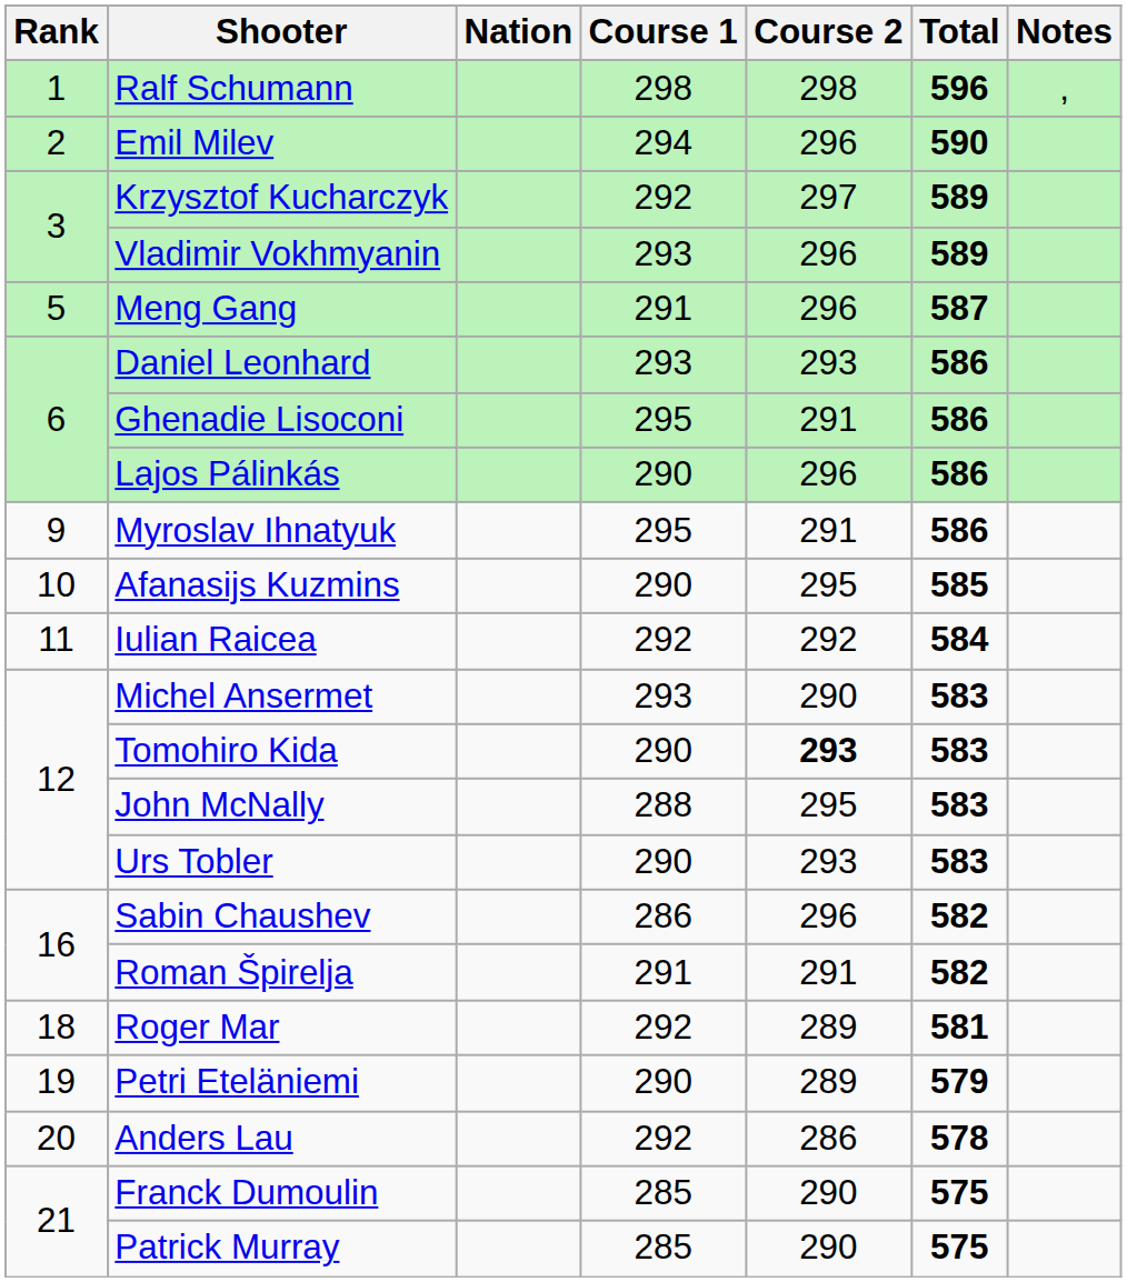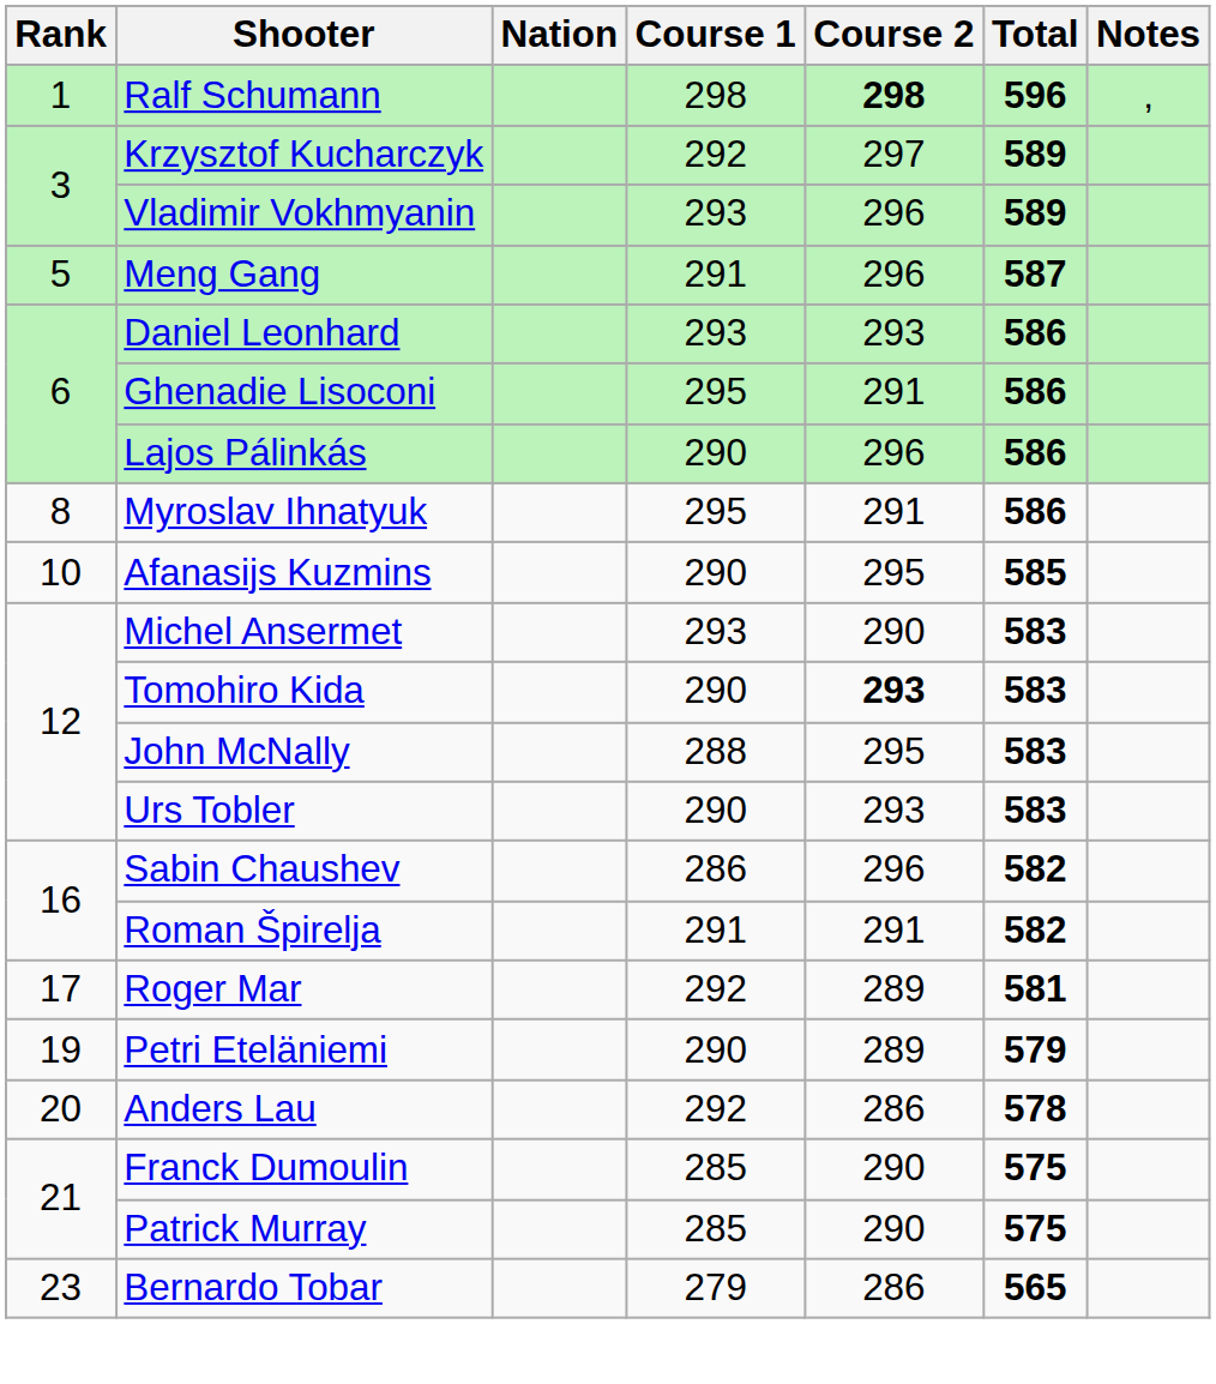Ralf Schumann | Course 2: normal -> bold
- row: 2 | Emil Milev | 294 | 296 | 590
Myroslav Ihnatyuk | Rank: 9 -> 8
- row: 11 | Iulian Raicea | 292 | 292 | 584
Roger Mar | Rank: 18 -> 17
+ row: 23 | Bernardo Tobar | 279 | 286 | 565
